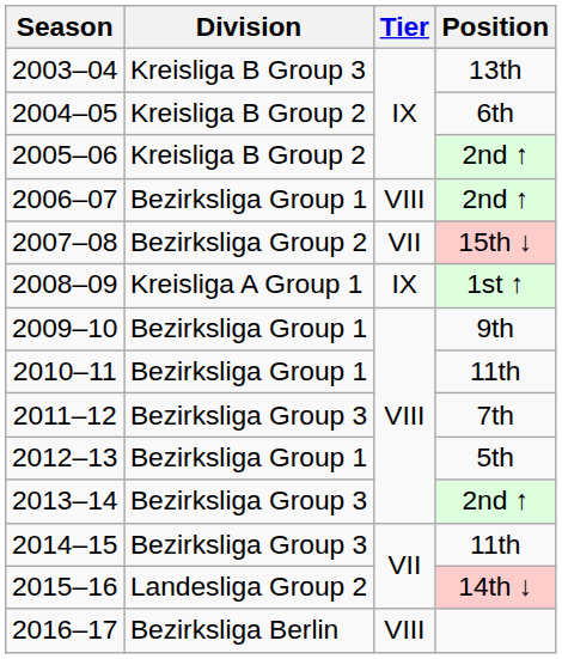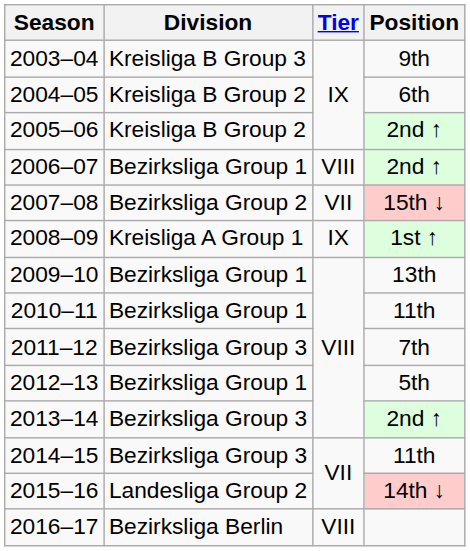2003–04 | Position: 13th -> 9th
2009–10 | Position: 9th -> 13th
